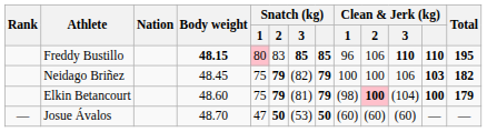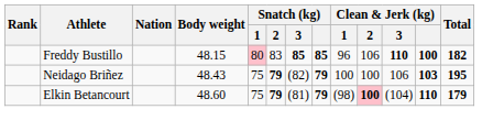Freddy Bustillo | Body weight: bold -> normal
Freddy Bustillo | Clean & Jerk (kg): 110 -> 100
Freddy Bustillo | Total: 195 -> 182
Neidago Briñez | Body weight: 48.45 -> 48.43
Neidago Briñez | Total: 182 -> 195
Elkin Betancourt | Clean & Jerk (kg): 100 -> 110
- row: — | Josue Ávalos | 48.70 | 47 | 50 | (53) | 50 | (60) | (60) | (60) | — | —
